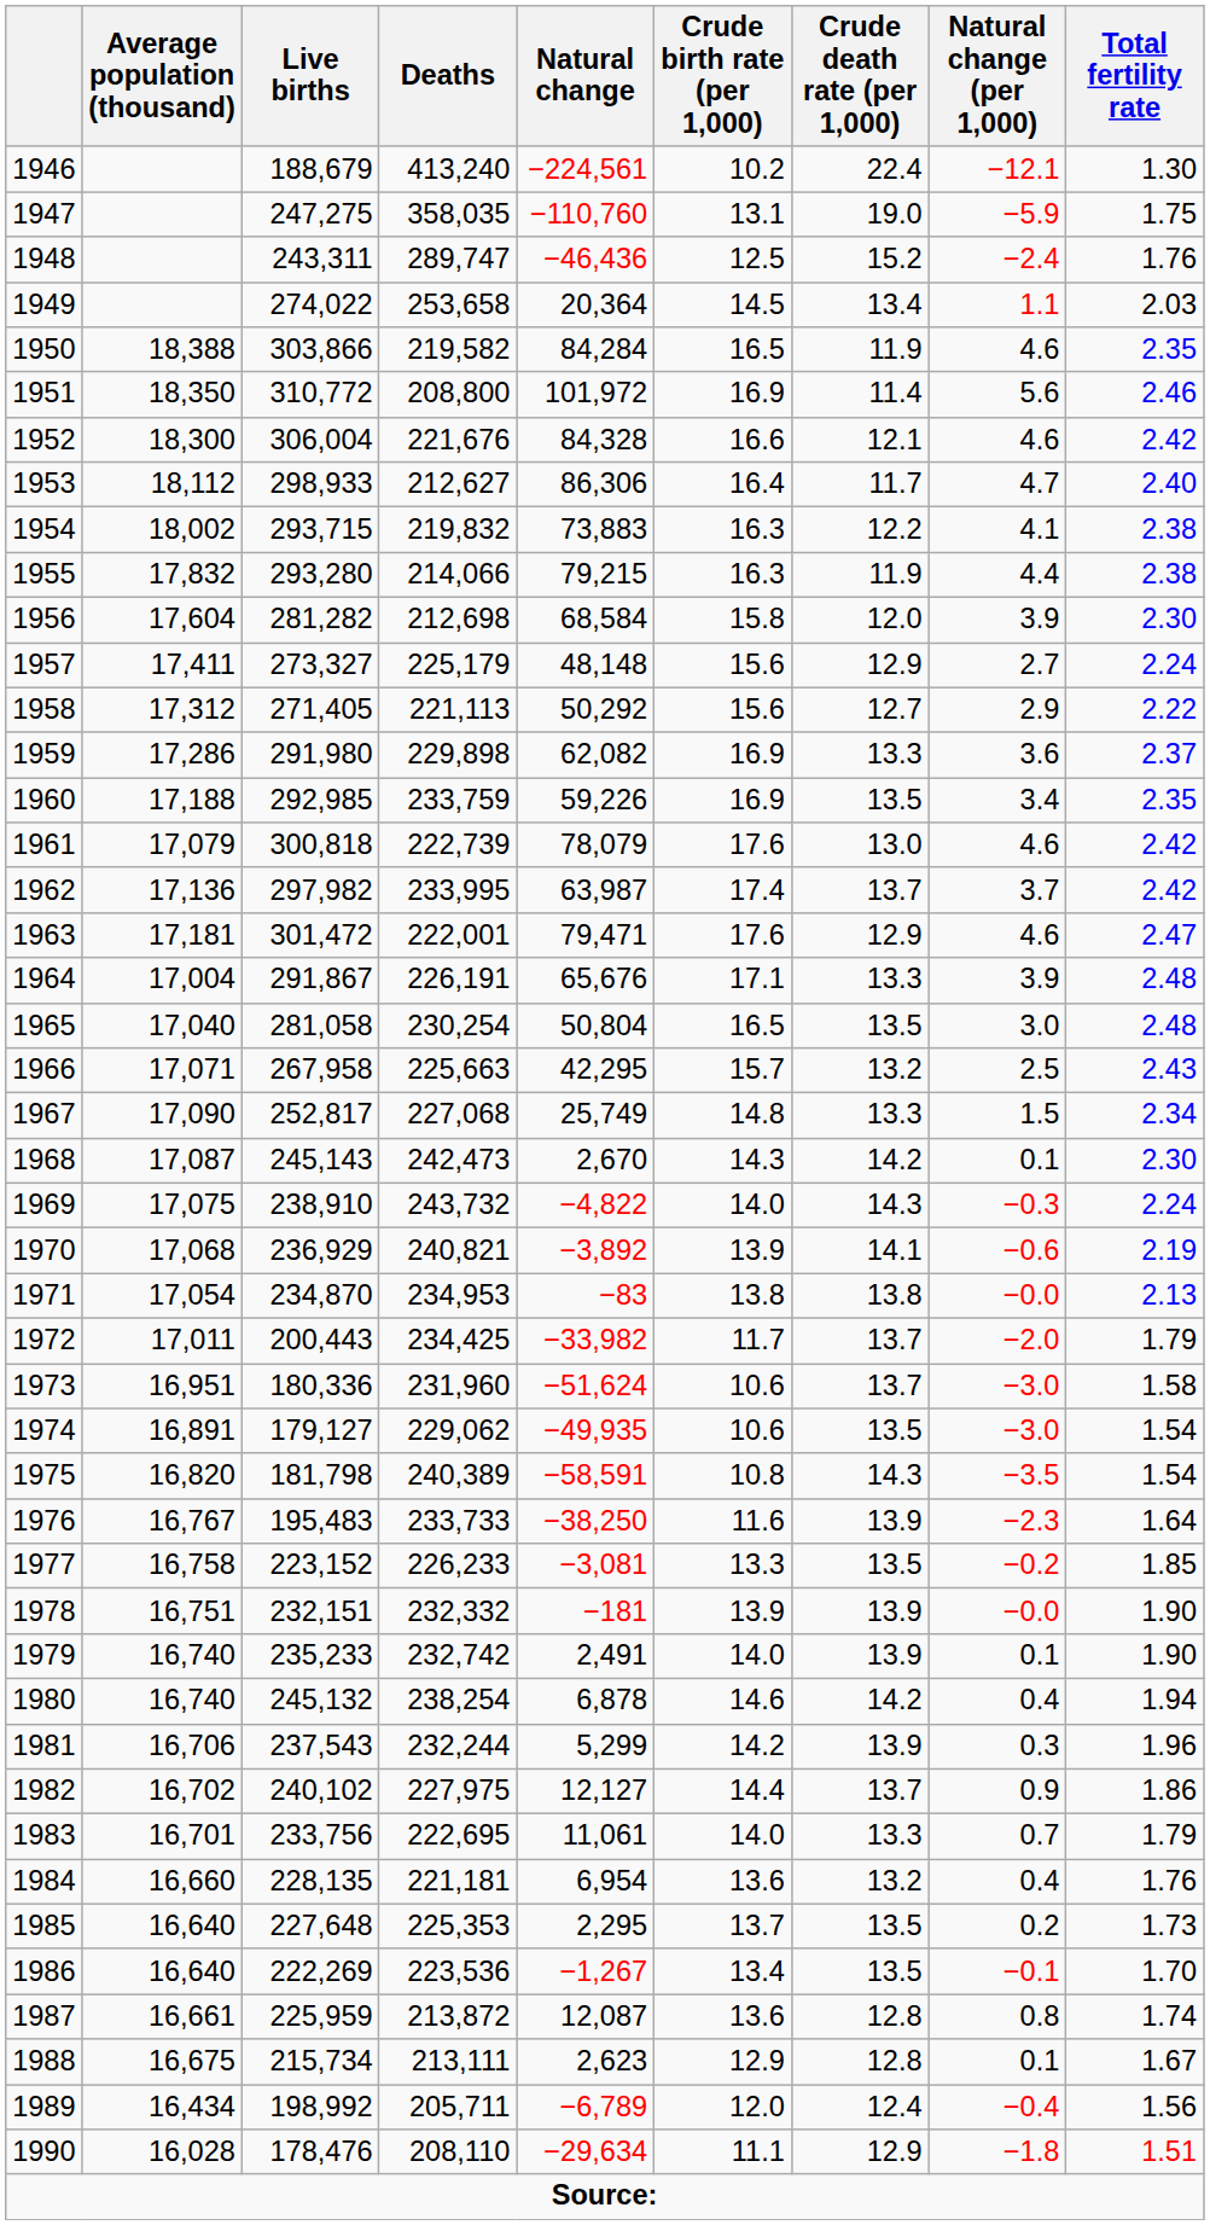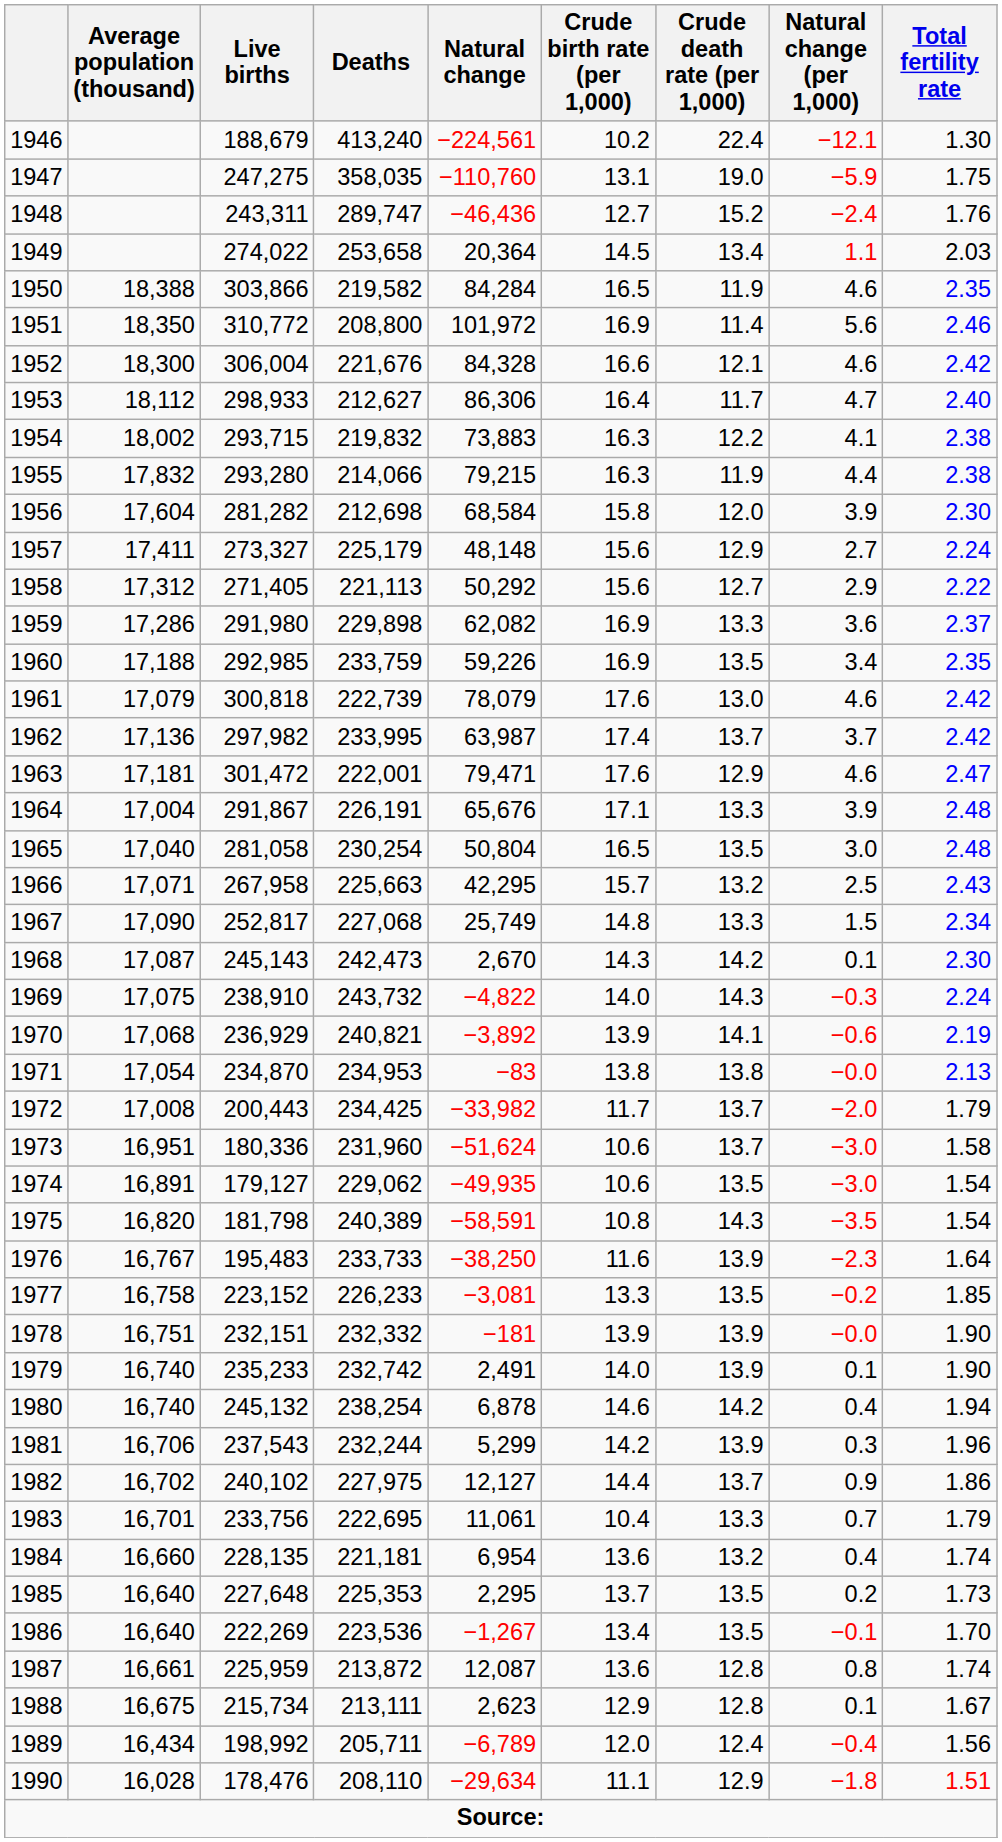1948 | Crude birth rate (per 1,000): 12.5 -> 12.7
1972 | Average population (thousand): 17,011 -> 17,008
1983 | Crude birth rate (per 1,000): 14.0 -> 10.4
1984 | Total fertility rate: 1.76 -> 1.74
